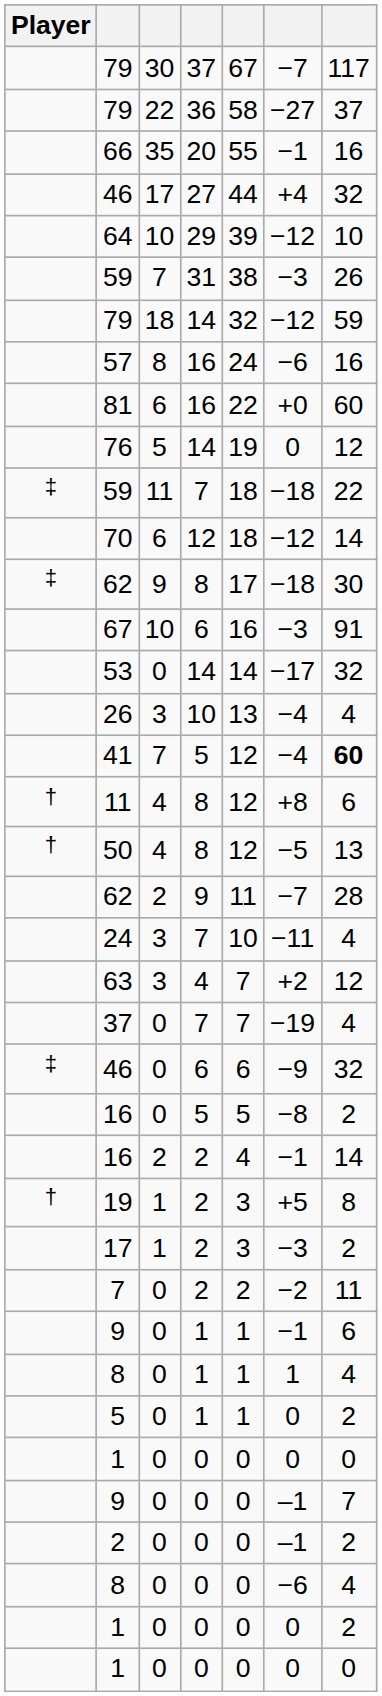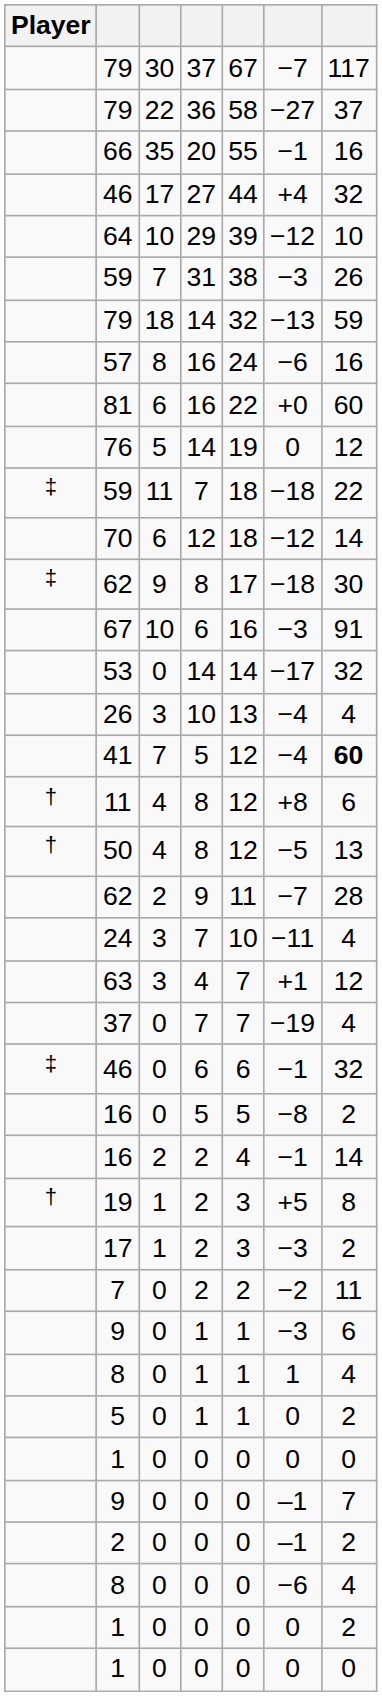79 / 14 | column 6: −12 -> −13
63 | column 6: +2 -> +1
46 / 6 | column 6: −9 -> −1
9 / 1 | column 6: −1 -> −3
